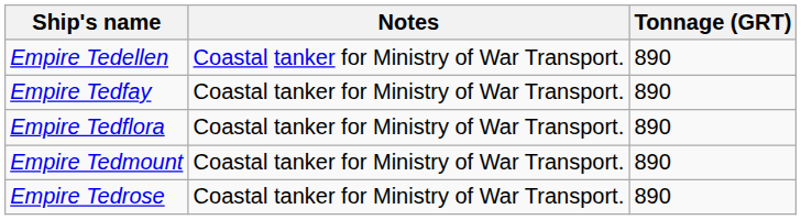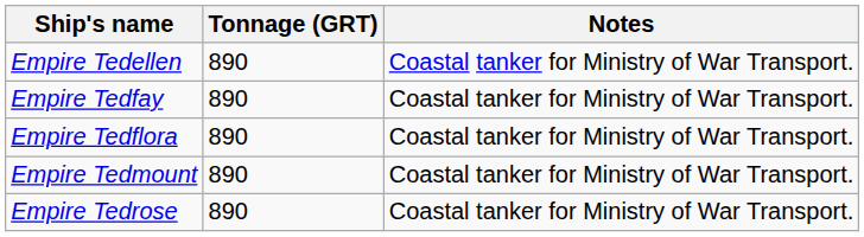columns swapped: Tonnage (GRT) <-> Notes
